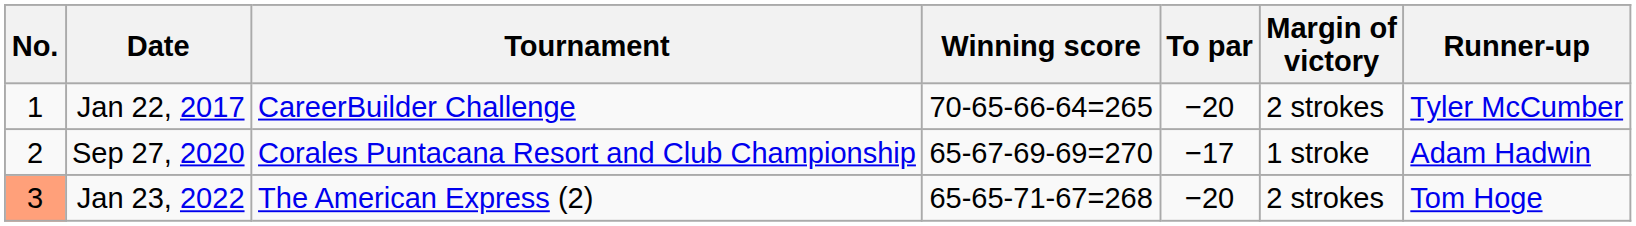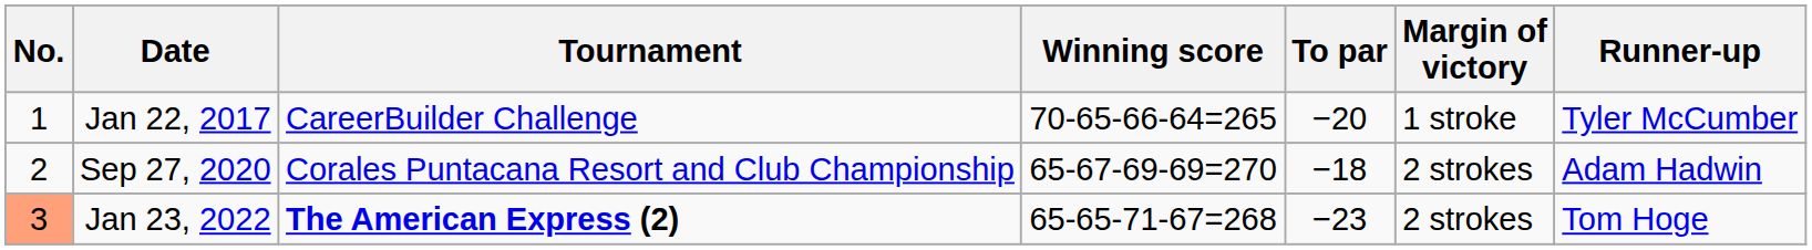Jan 22, 2017 | Margin of victory: 2 strokes -> 1 stroke
Sep 27, 2020 | To par: −17 -> −18
Sep 27, 2020 | Margin of victory: 1 stroke -> 2 strokes
Jan 23, 2022 | Tournament: normal -> bold
Jan 23, 2022 | To par: −20 -> −23
